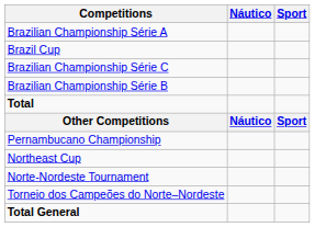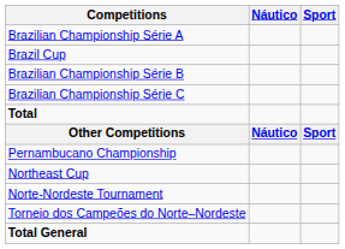rows swapped: Brazilian Championship Série B <-> Brazilian Championship Série C
